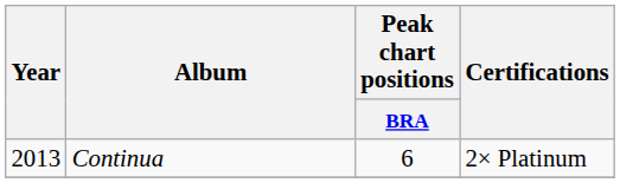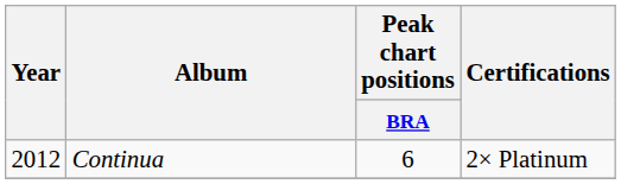Continua | Year: 2013 -> 2012
